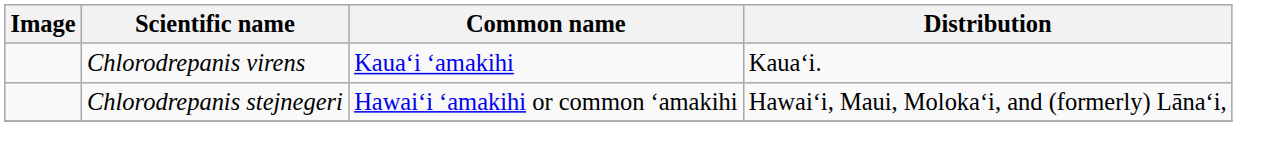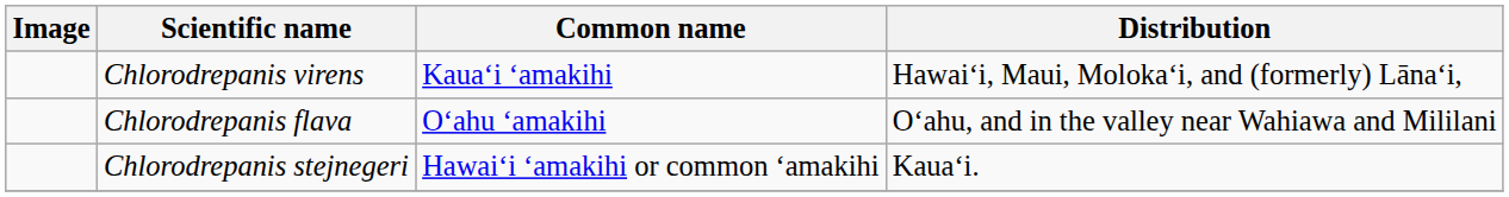Chlorodrepanis virens | Distribution: Kauaʻi. -> Hawaiʻi, Maui, Molokaʻi, and (formerly) Lānaʻi,
+ row: Chlorodrepanis flava | Oʻahu ʻamakihi | Oʻahu, and in the valley near Wahiawa and Mililani
Chlorodrepanis stejnegeri | Distribution: Hawaiʻi, Maui, Molokaʻi, and (formerly) Lānaʻi, -> Kauaʻi.
